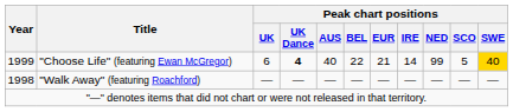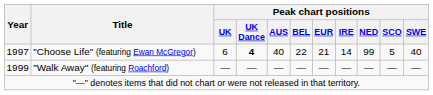"Choose Life" (featuring Ewan McGregor) | Year: 1999 -> 1997
"Choose Life" (featuring Ewan McGregor) | Peak chart positions / SWE: gold background -> no background
"Walk Away" (featuring Roachford) | Year: 1998 -> 1999
